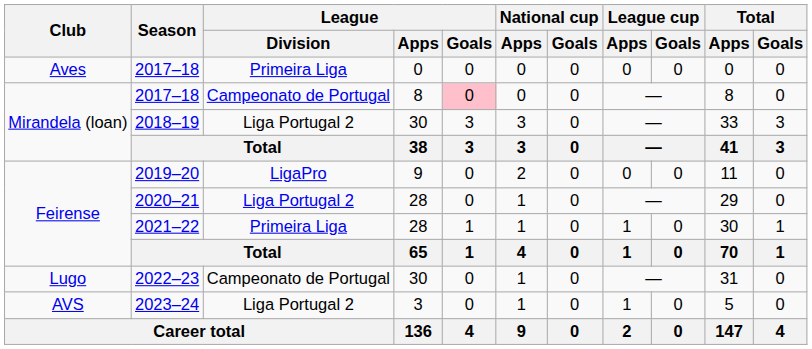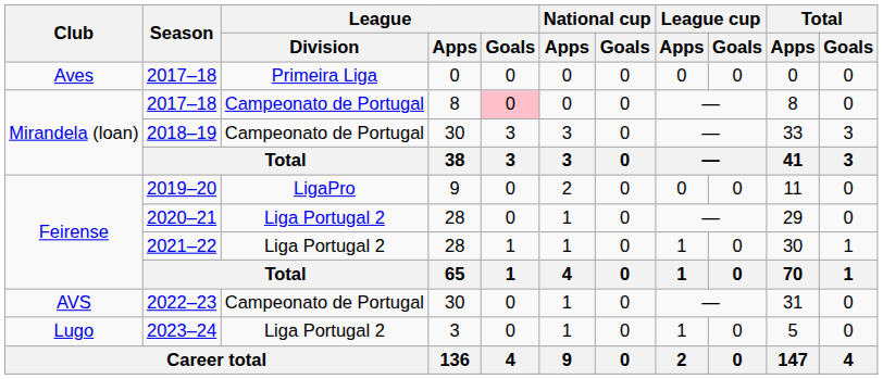2018–19 | League / Division: Liga Portugal 2 -> Campeonato de Portugal
2021–22 | League / Division: Primeira Liga -> Liga Portugal 2
2022–23 | Club: Lugo -> AVS
2023–24 | Club: AVS -> Lugo
